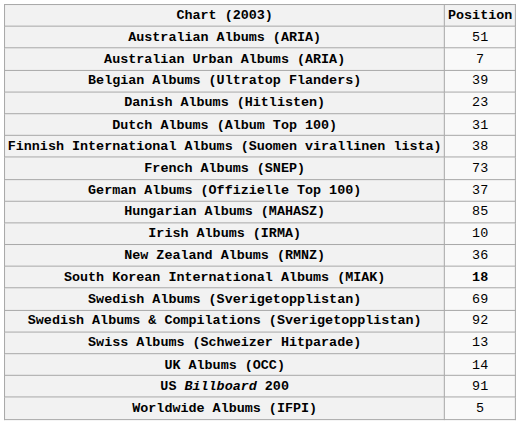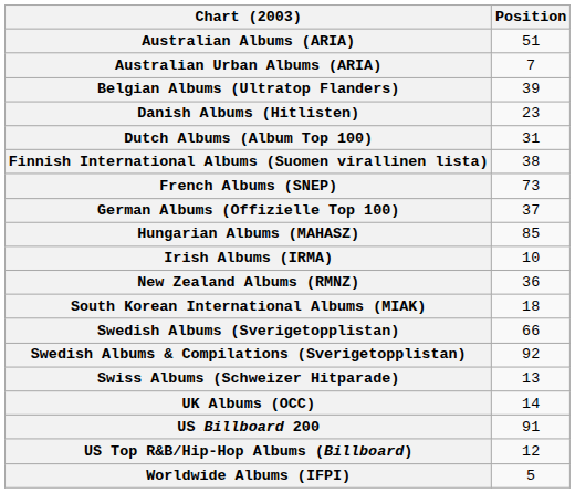South Korean International Albums (MIAK) | Position: bold -> normal
Swedish Albums (Sverigetopplistan) | Position: 69 -> 66
+ row: US Top R&B/Hip-Hop Albums (Billboard) | 12
